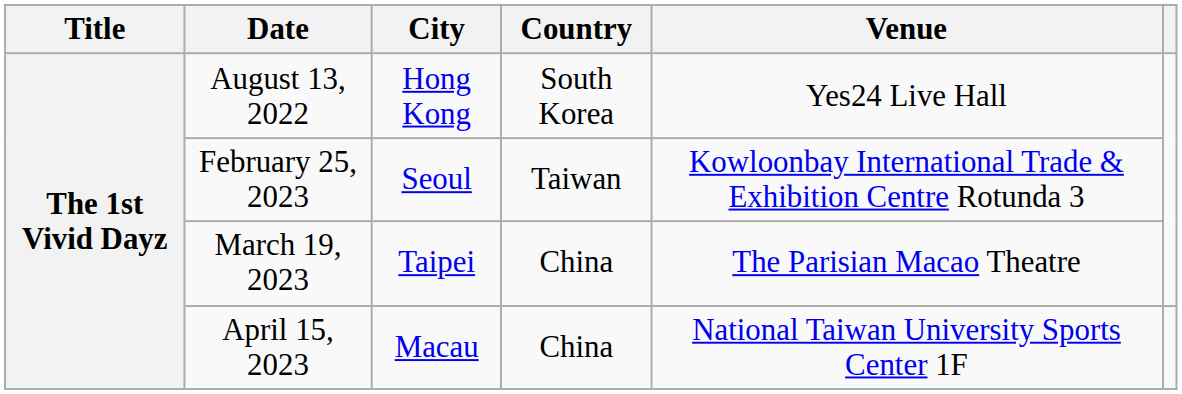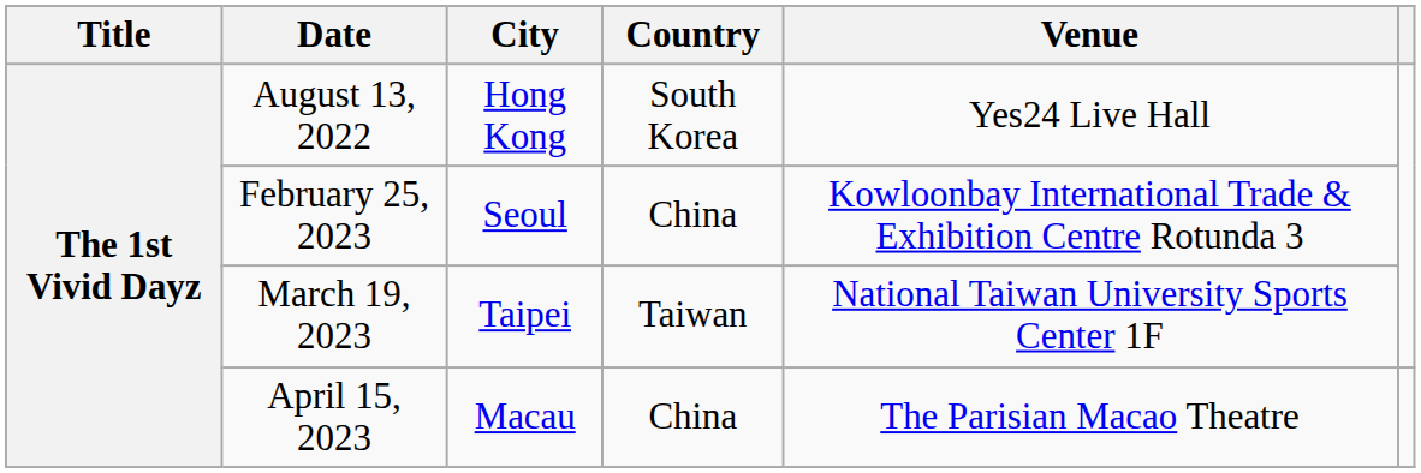February 25, 2023 | Country: Taiwan -> China
March 19, 2023 | Country: China -> Taiwan
March 19, 2023 | Venue: The Parisian Macao Theatre -> National Taiwan University Sports Center 1F
April 15, 2023 | Venue: National Taiwan University Sports Center 1F -> The Parisian Macao Theatre
